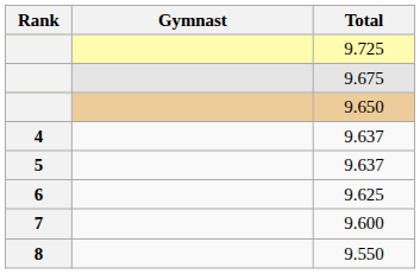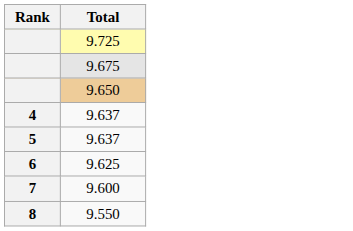- column: Gymnast
